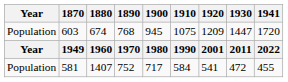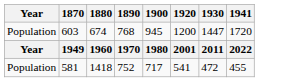- column: 1910 | 1075 | 1990 | 584
603 | 1920: 1209 -> 1200
581 | 1880: 1407 -> 1418
